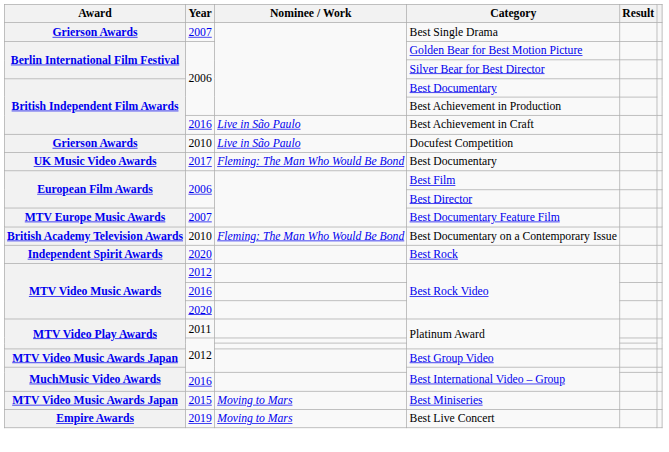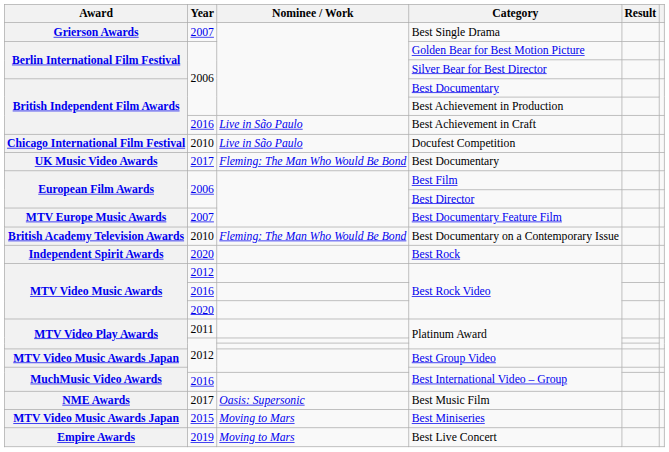Docufest Competition | Award: Grierson Awards -> Chicago International Film Festival
+ row: NME Awards | 2017 | Oasis: Supersonic | Best Music Film
